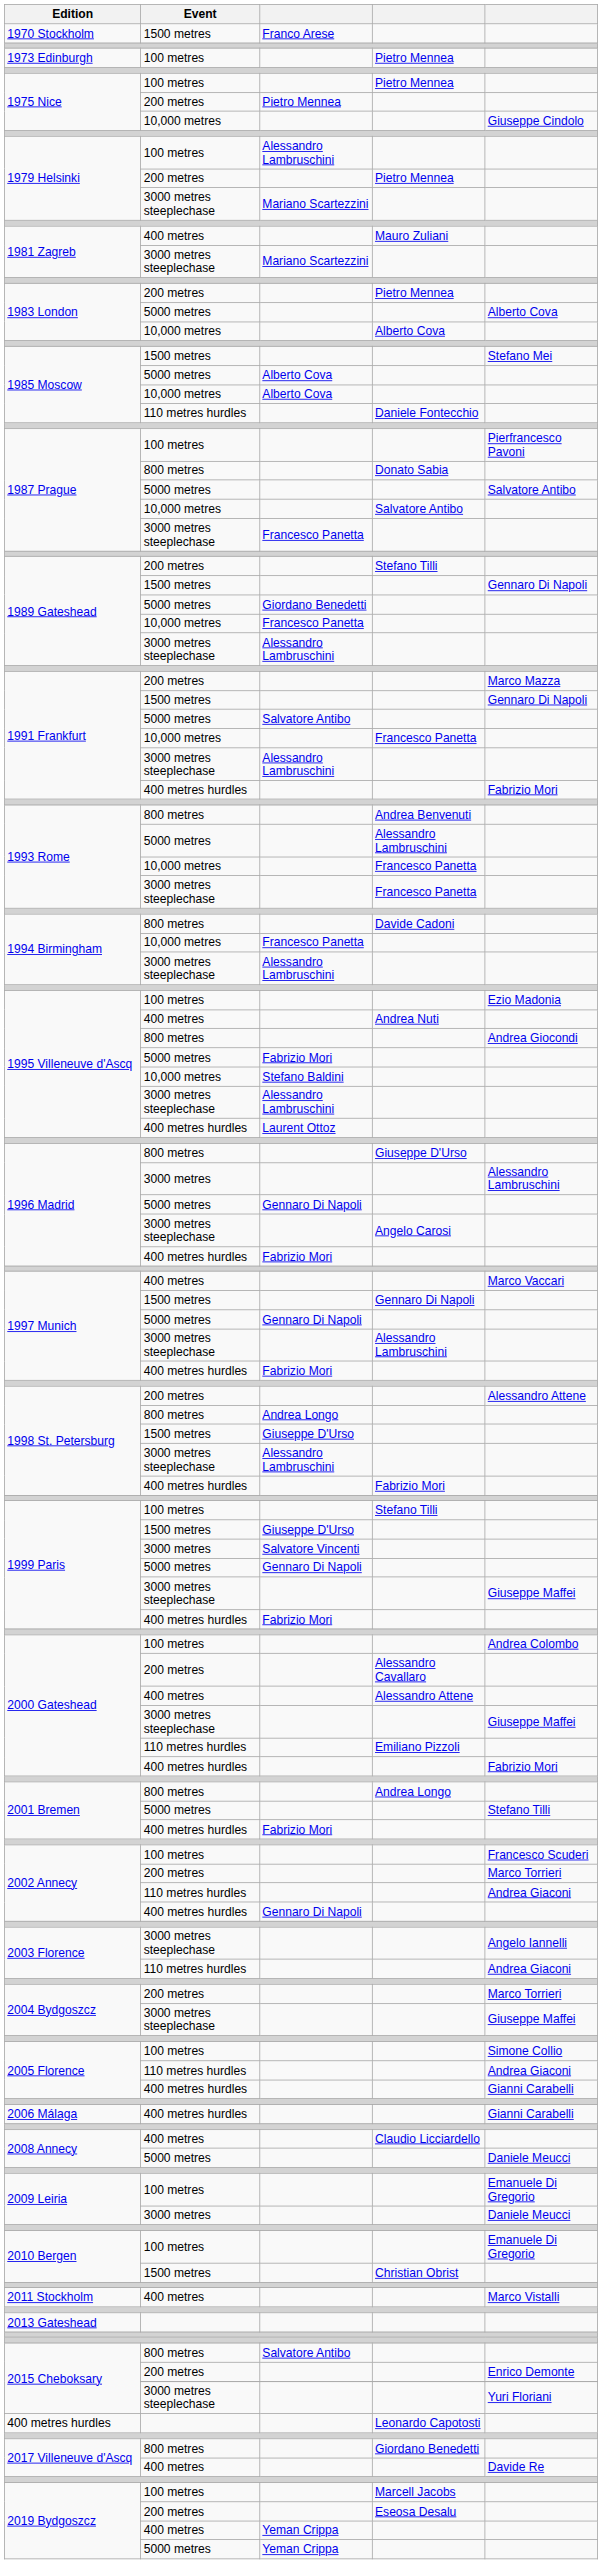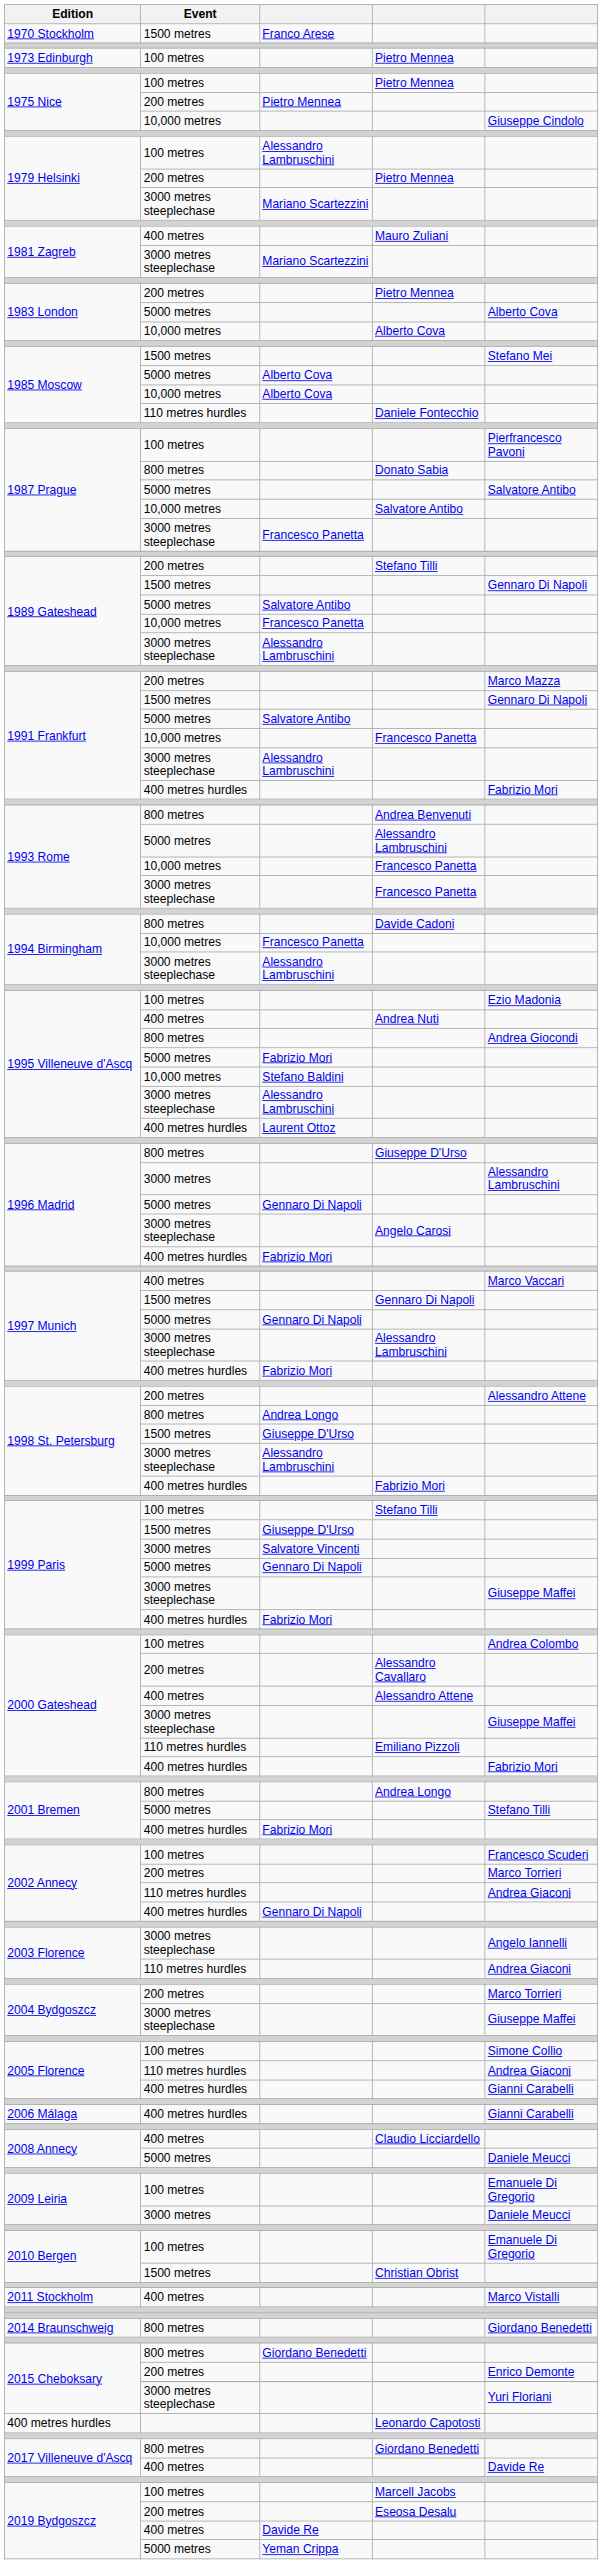1989 Gateshead / 5000 metres | column 3: Giordano Benedetti -> Salvatore Antibo
- row: 2013 Gateshead
+ row: 2014 Braunschweig | 800 metres | Giordano Benedetti
2015 Cheboksary / 800 metres | column 3: Salvatore Antibo -> Giordano Benedetti
2019 Bydgoszcz / 400 metres | column 3: Yeman Crippa -> Davide Re
